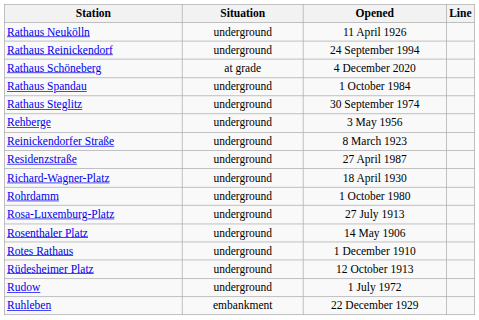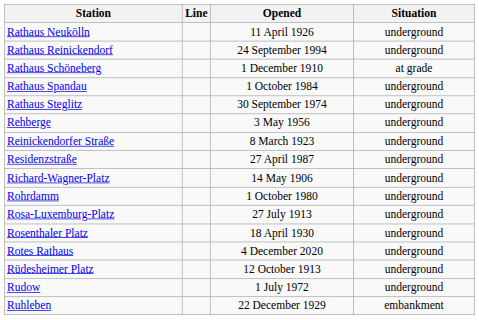columns swapped: Line <-> Situation
Rathaus Schöneberg | Opened: 4 December 2020 -> 1 December 1910
Richard-Wagner-Platz | Opened: 18 April 1930 -> 14 May 1906
Rosenthaler Platz | Opened: 14 May 1906 -> 18 April 1930
Rotes Rathaus | Opened: 1 December 1910 -> 4 December 2020
